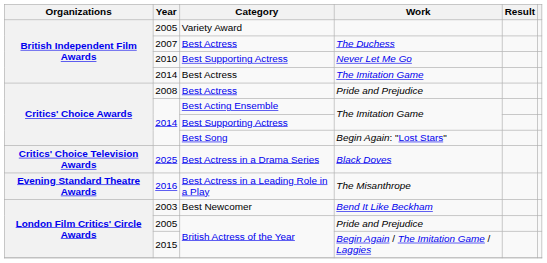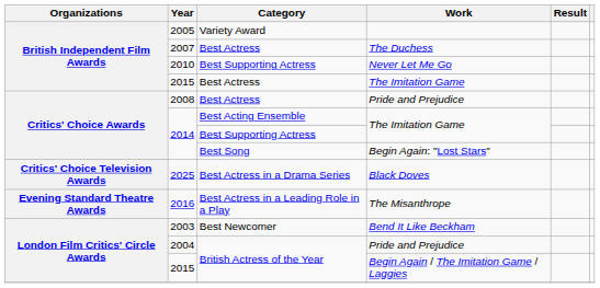Best Actress / The Imitation Game | Year: 2014 -> 2015
British Actress of the Year / Pride and Prejudice | Year: 2005 -> 2004
